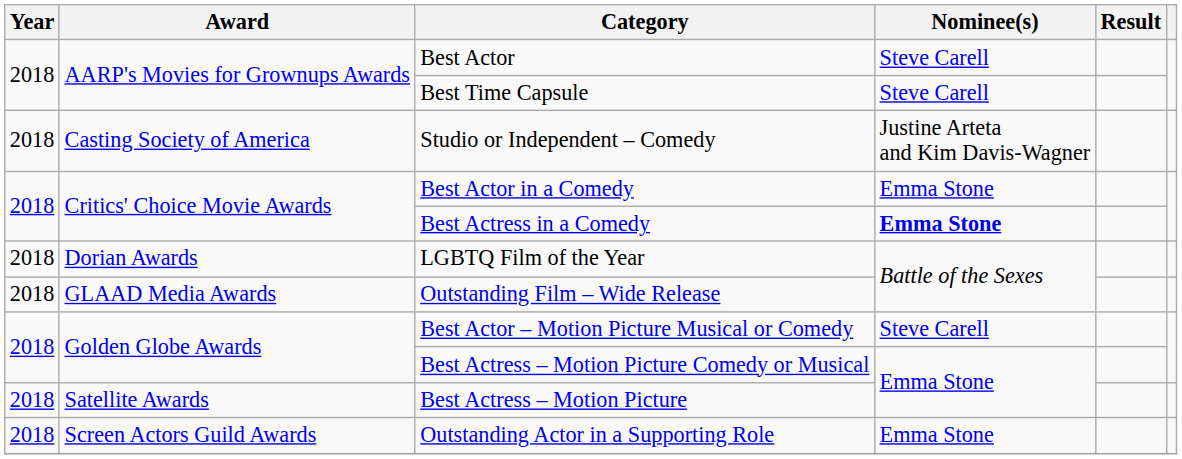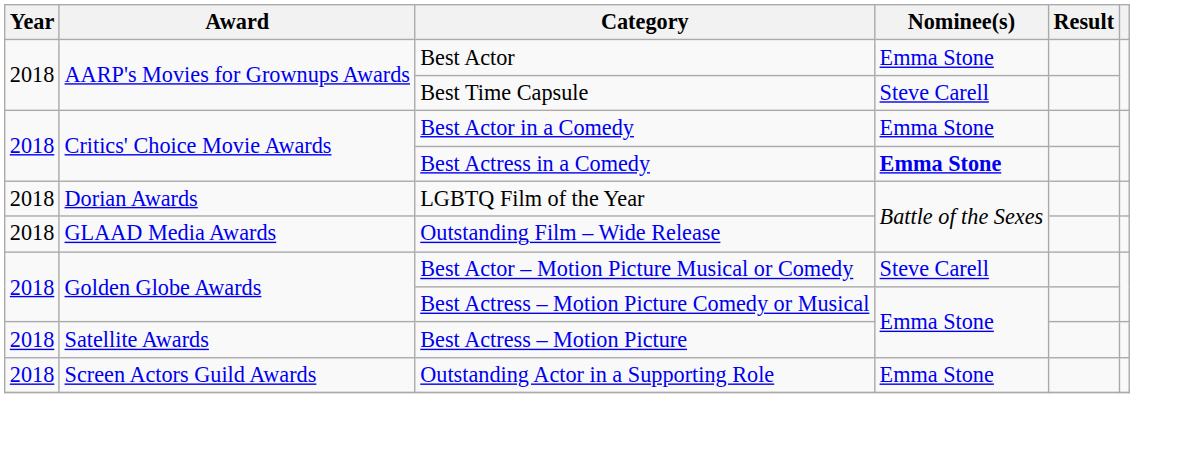Best Actor | Nominee(s): Steve Carell -> Emma Stone
- row: 2018 | Casting Society of America | Studio or Independent – Comedy | Justine Arteta and Kim Davis-Wagner
